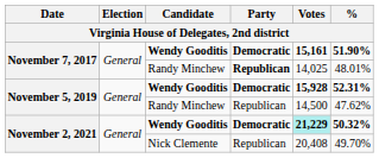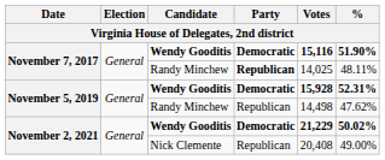November 7, 2017 / Wendy Gooditis | Votes: 15,161 -> 15,116
November 7, 2017 / Randy Minchew | %: 48.01% -> 48.11%
November 5, 2019 / Randy Minchew | Votes: 14,500 -> 14,498
November 2, 2021 / Wendy Gooditis | Votes: paleturquoise background -> no background
November 2, 2021 / Wendy Gooditis | %: 50.32% -> 50.02%
November 2, 2021 / Nick Clemente | %: 49.70% -> 49.00%
